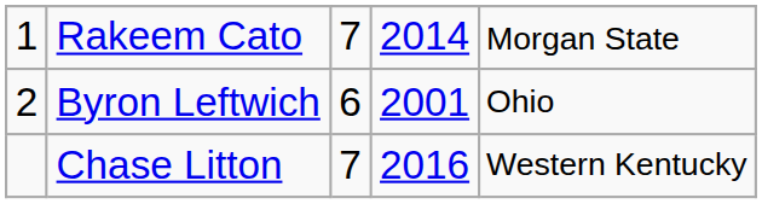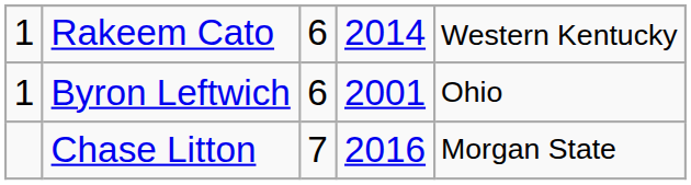Rakeem Cato | column 3: 7 -> 6
Rakeem Cato | column 5: Morgan State -> Western Kentucky
Byron Leftwich | column 1: 2 -> 1
Chase Litton | column 5: Western Kentucky -> Morgan State
